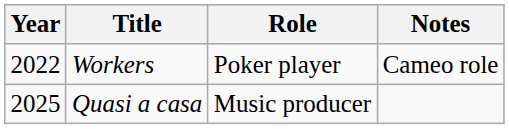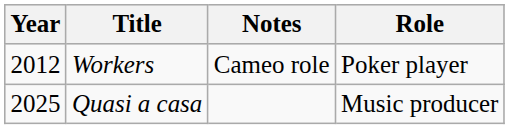columns swapped: Role <-> Notes
Workers | Year: 2022 -> 2012
